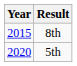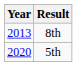8th | Year: 2015 -> 2013
